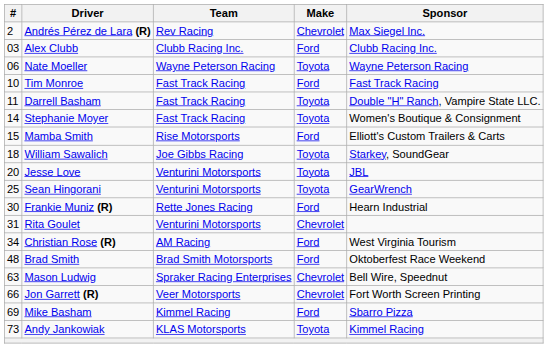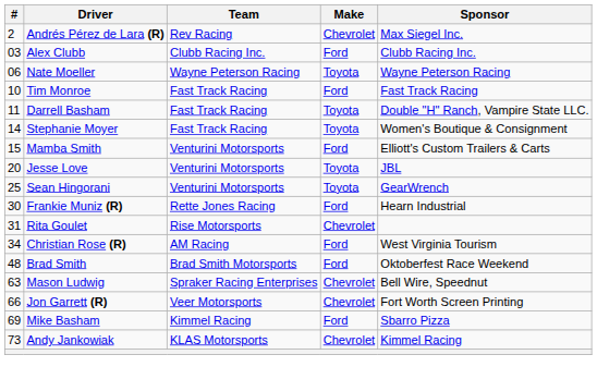Mamba Smith | Team: Rise Motorsports -> Venturini Motorsports
- row: 18 | William Sawalich | Joe Gibbs Racing | Toyota | Starkey, SoundGear
Rita Goulet | Team: Venturini Motorsports -> Rise Motorsports
Andy Jankowiak | Make: Toyota -> Chevrolet
